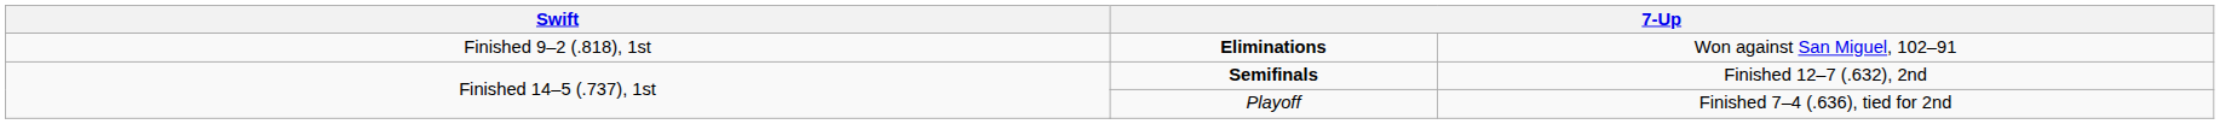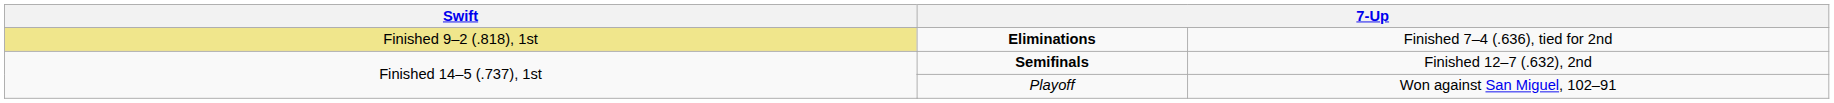Eliminations | column 1: no background -> khaki background
Eliminations | column 4: Won against San Miguel, 102–91 -> Finished 7–4 (.636), tied for 2nd
Playoff | column 4: Finished 7–4 (.636), tied for 2nd -> Won against San Miguel, 102–91
